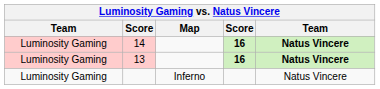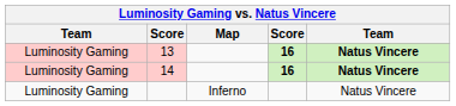rows swapped: 14 <-> 13
